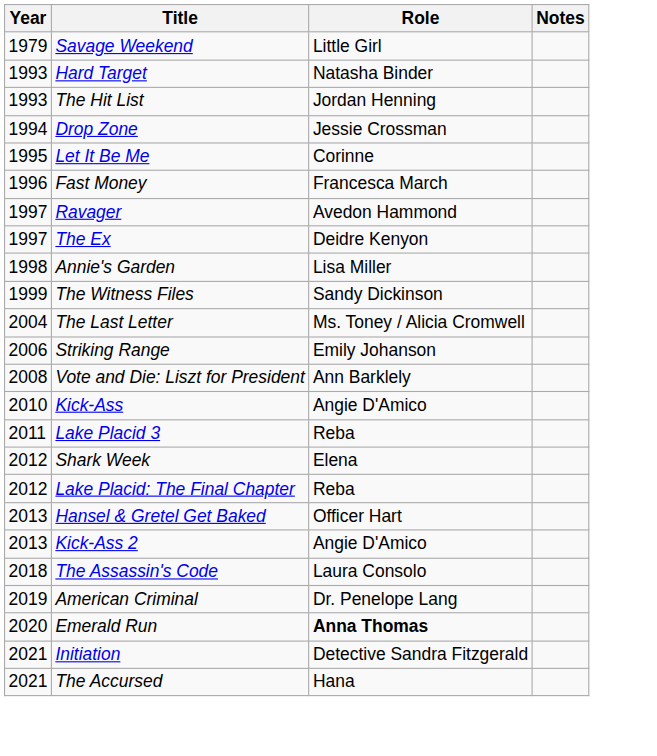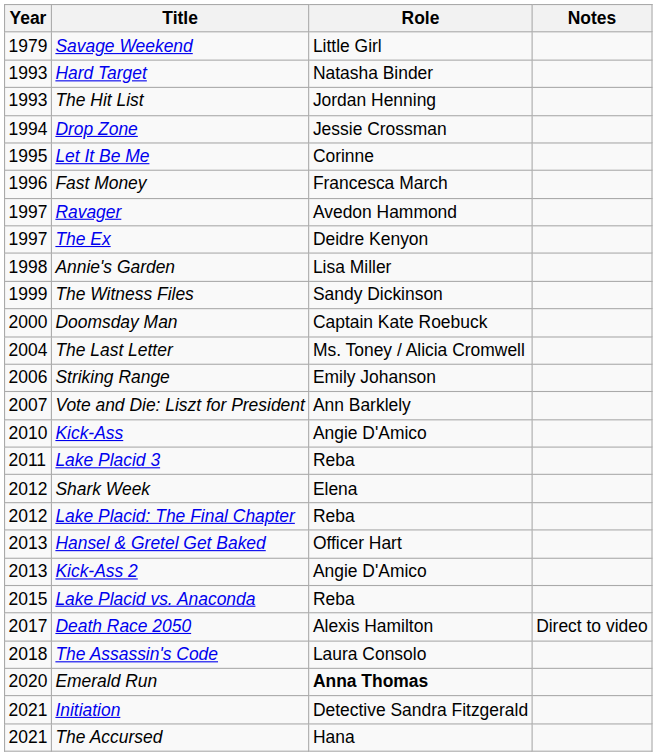+ row: 2000 | Doomsday Man | Captain Kate Roebuck
Vote and Die: Liszt for President | Year: 2008 -> 2007
+ row: 2015 | Lake Placid vs. Anaconda | Reba
+ row: 2017 | Death Race 2050 | Alexis Hamilton | Direct to video
- row: 2019 | American Criminal | Dr. Penelope Lang
